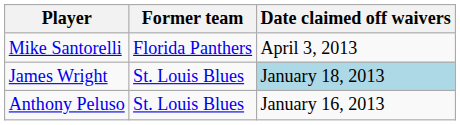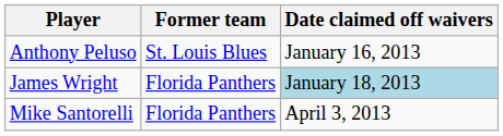rows swapped: Anthony Peluso <-> Mike Santorelli
James Wright | Former team: St. Louis Blues -> Florida Panthers
